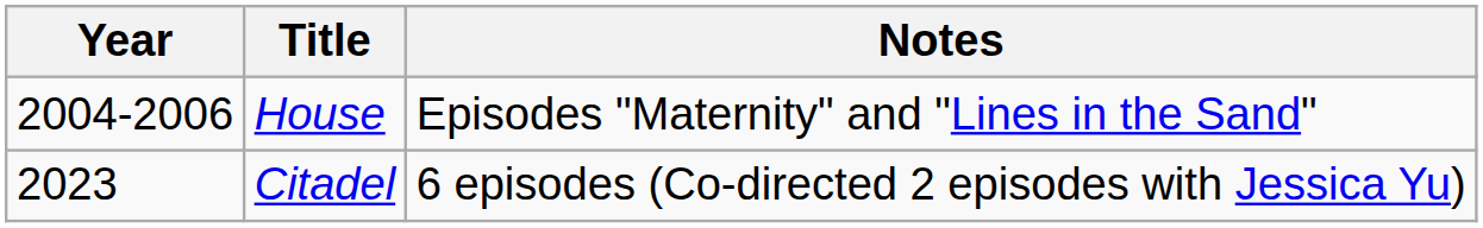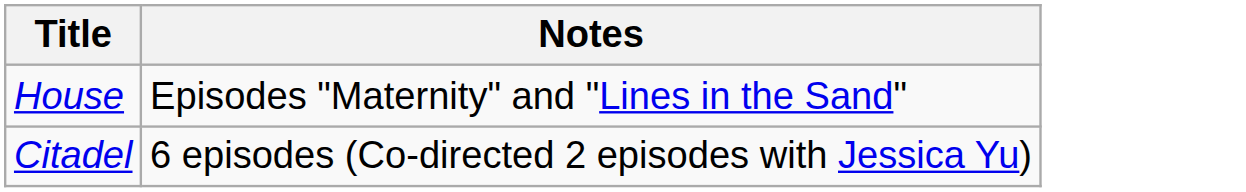- column: Year | 2004-2006 | 2023
